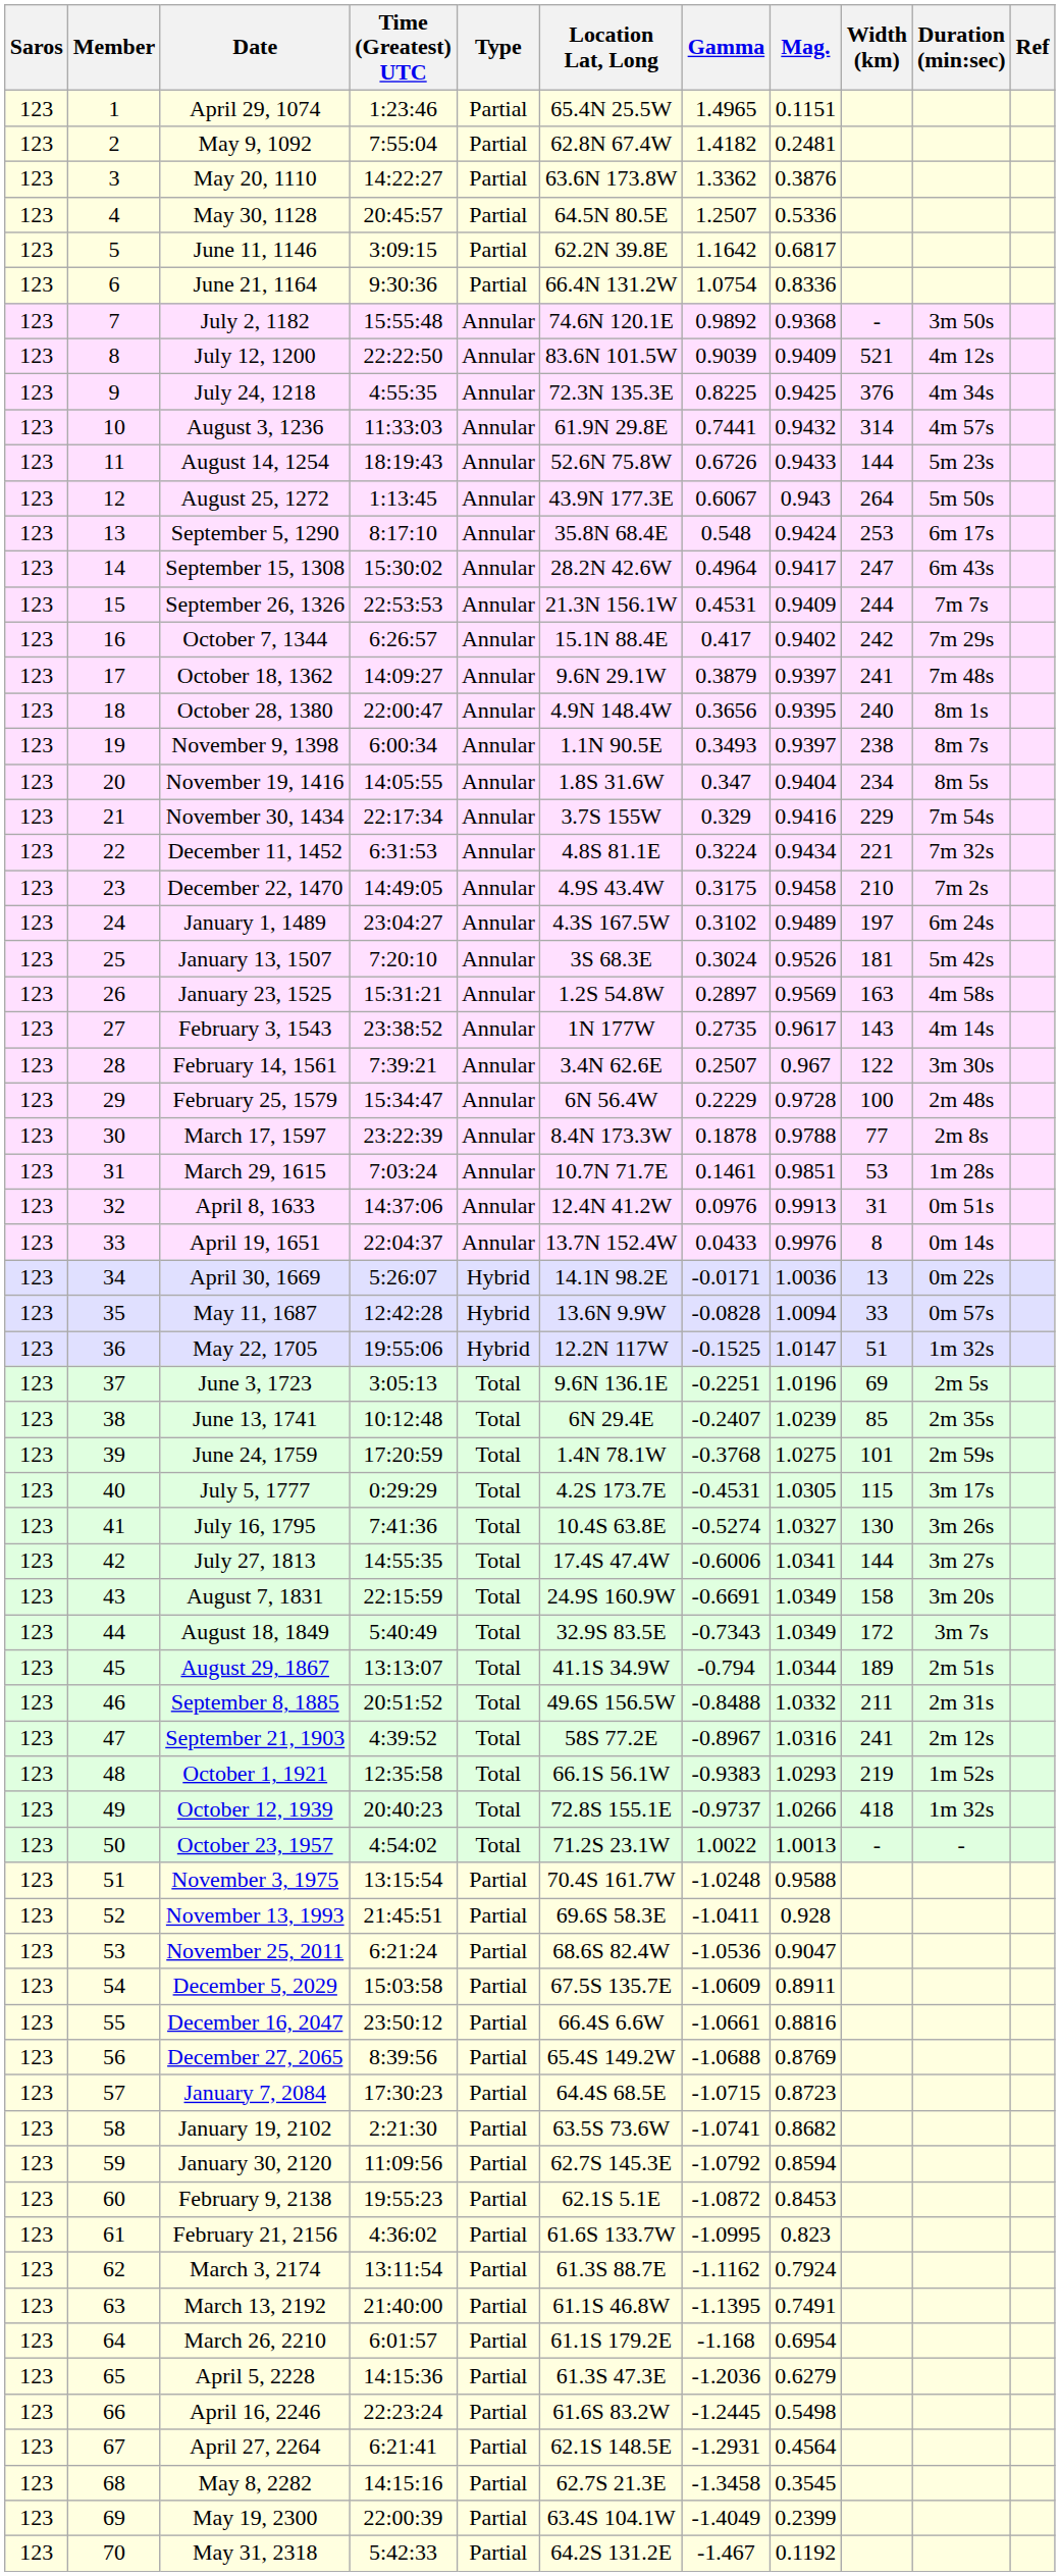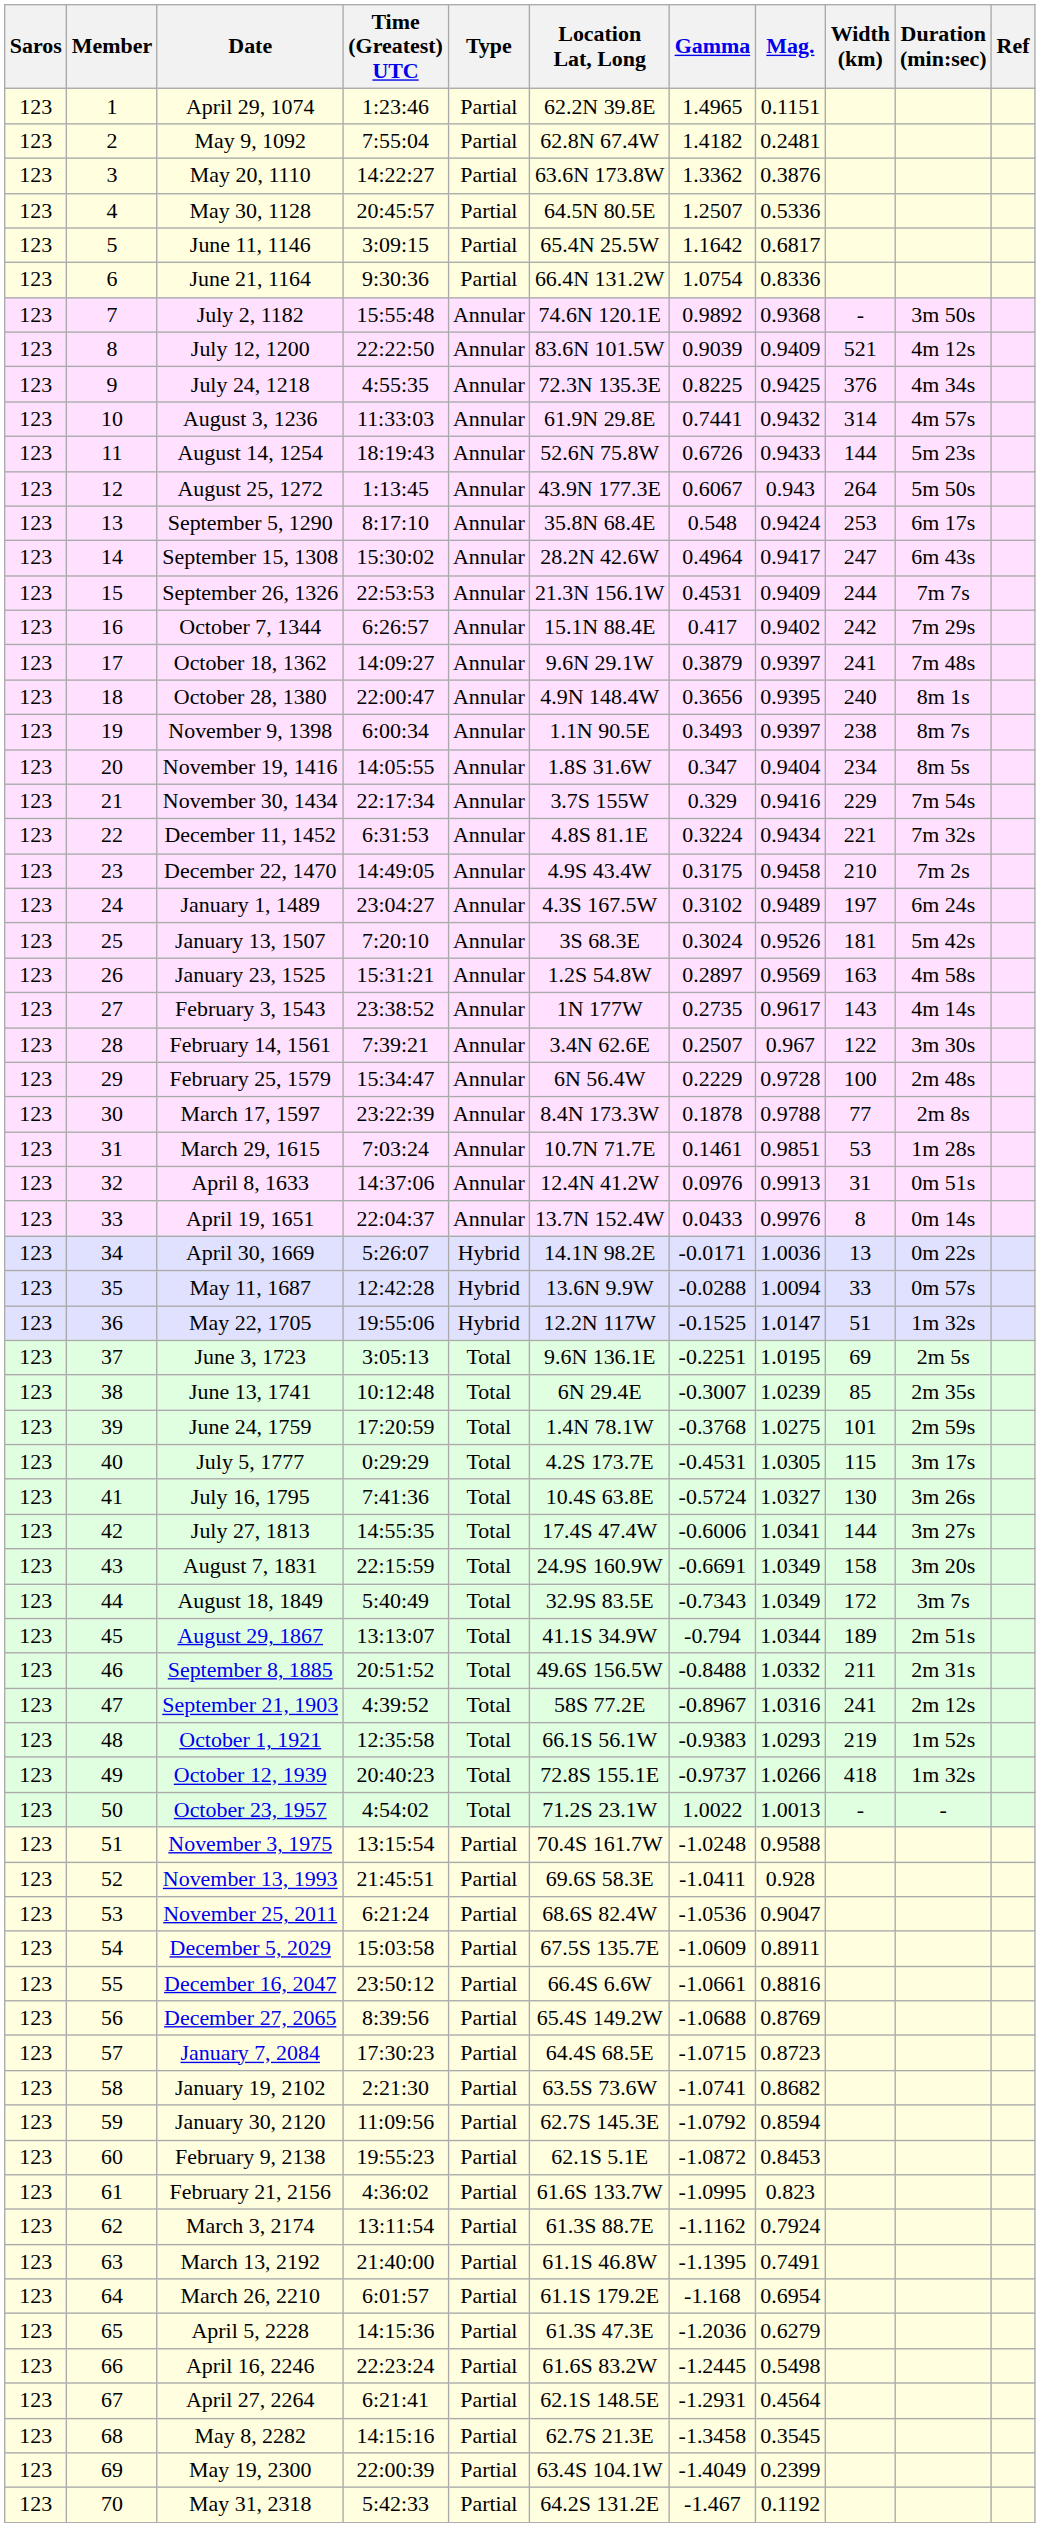April 29, 1074 | Location Lat, Long: 65.4N 25.5W -> 62.2N 39.8E
June 11, 1146 | Location Lat, Long: 62.2N 39.8E -> 65.4N 25.5W
May 11, 1687 | Gamma: -0.0828 -> -0.0288
June 3, 1723 | Mag.: 1.0196 -> 1.0195
June 13, 1741 | Gamma: -0.2407 -> -0.3007
July 16, 1795 | Gamma: -0.5274 -> -0.5724
